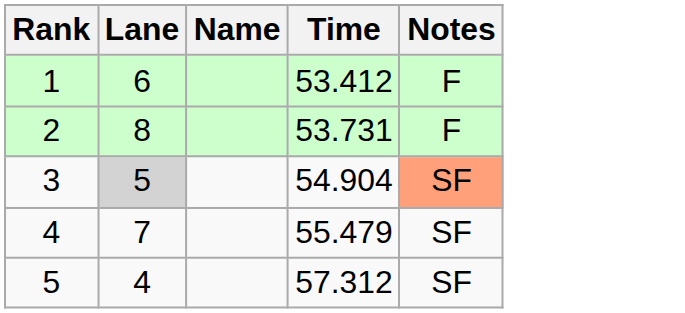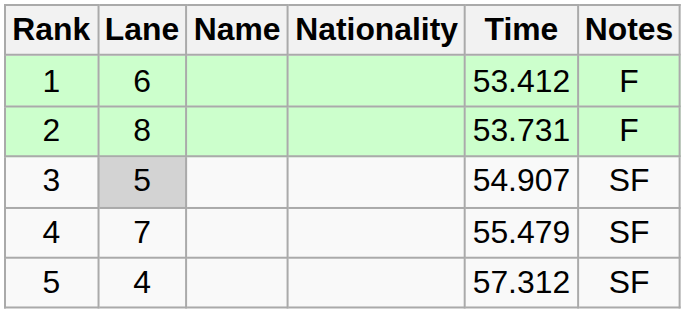+ column: Nationality
3 | Time: 54.904 -> 54.907
3 | Notes: lightsalmon background -> no background
